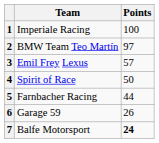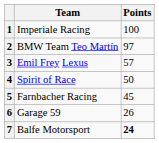5 | Points: 44 -> 45
